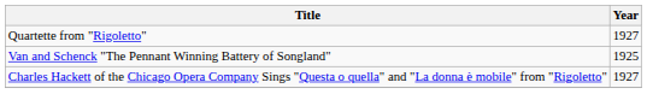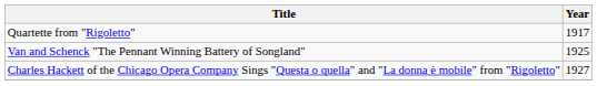Quartette from "Rigoletto" | Year: 1927 -> 1917
